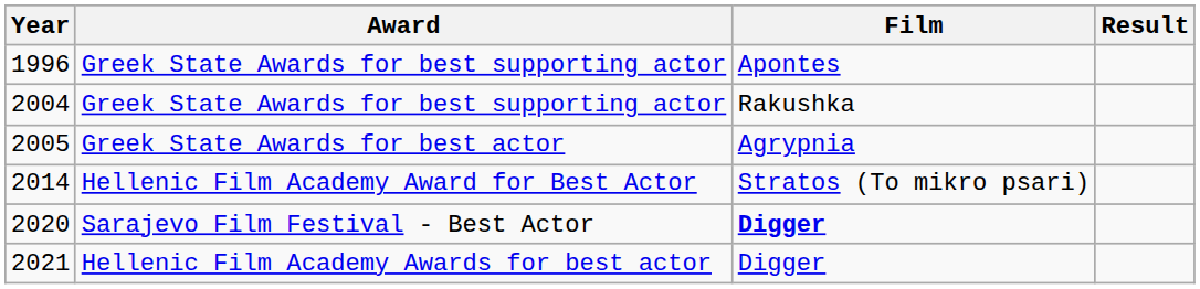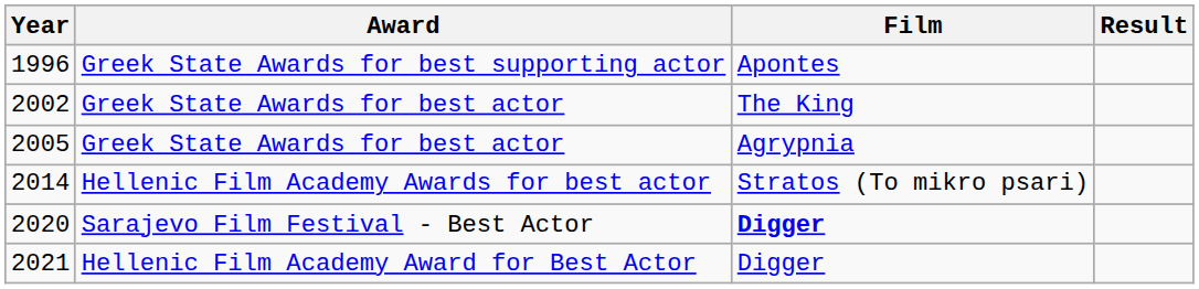+ row: 2002 | Greek State Awards for best actor | The King
- row: 2004 | Greek State Awards for best supporting actor | Rakushka
2014 | Award: Hellenic Film Academy Award for Best Actor -> Hellenic Film Academy Awards for best actor
2021 | Award: Hellenic Film Academy Awards for best actor -> Hellenic Film Academy Award for Best Actor
